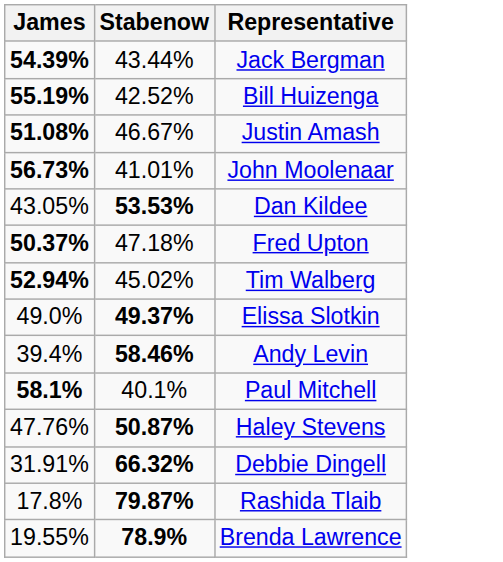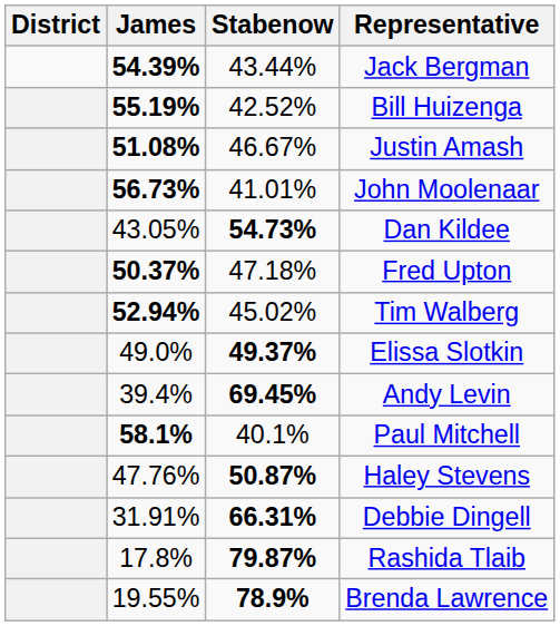+ column: District
Dan Kildee | Stabenow: 53.53% -> 54.73%
Andy Levin | Stabenow: 58.46% -> 69.45%
Debbie Dingell | Stabenow: 66.32% -> 66.31%
